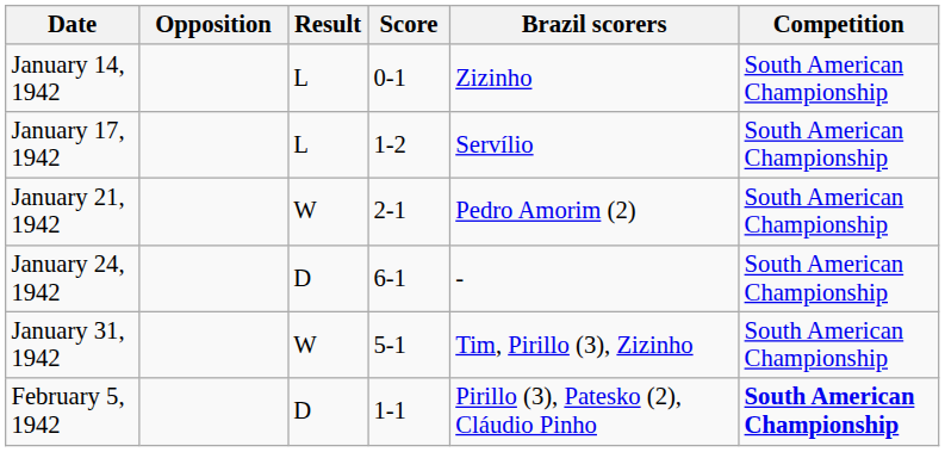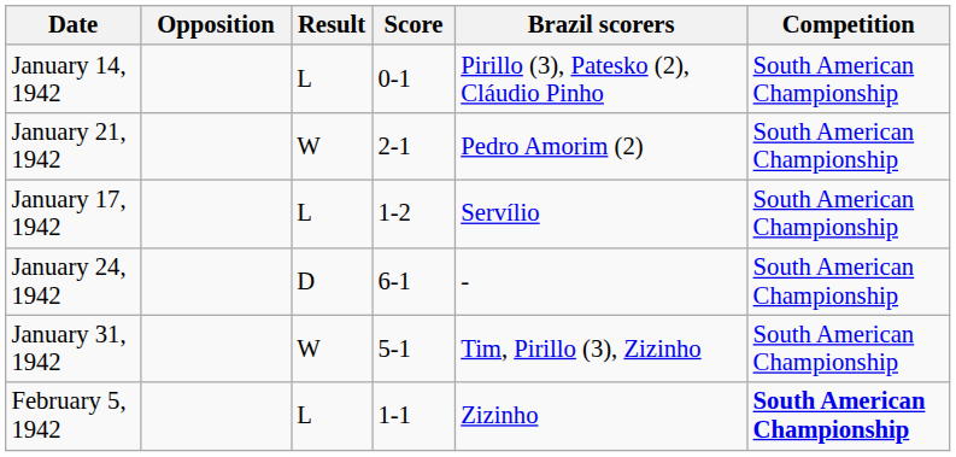January 14, 1942 | Brazil scorers: Zizinho -> Pirillo (3), Patesko (2), Cláudio Pinho
rows swapped: January 17, 1942 <-> January 21, 1942
February 5, 1942 | Result: D -> L
February 5, 1942 | Brazil scorers: Pirillo (3), Patesko (2), Cláudio Pinho -> Zizinho
